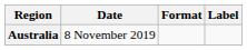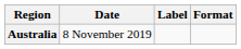columns swapped: Format <-> Label
